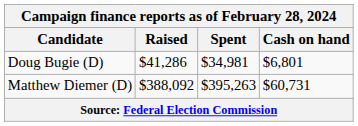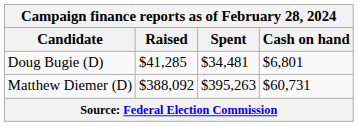Doug Bugie (D) | Raised: $41,286 -> $41,285
Doug Bugie (D) | Spent: $34,981 -> $34,481
